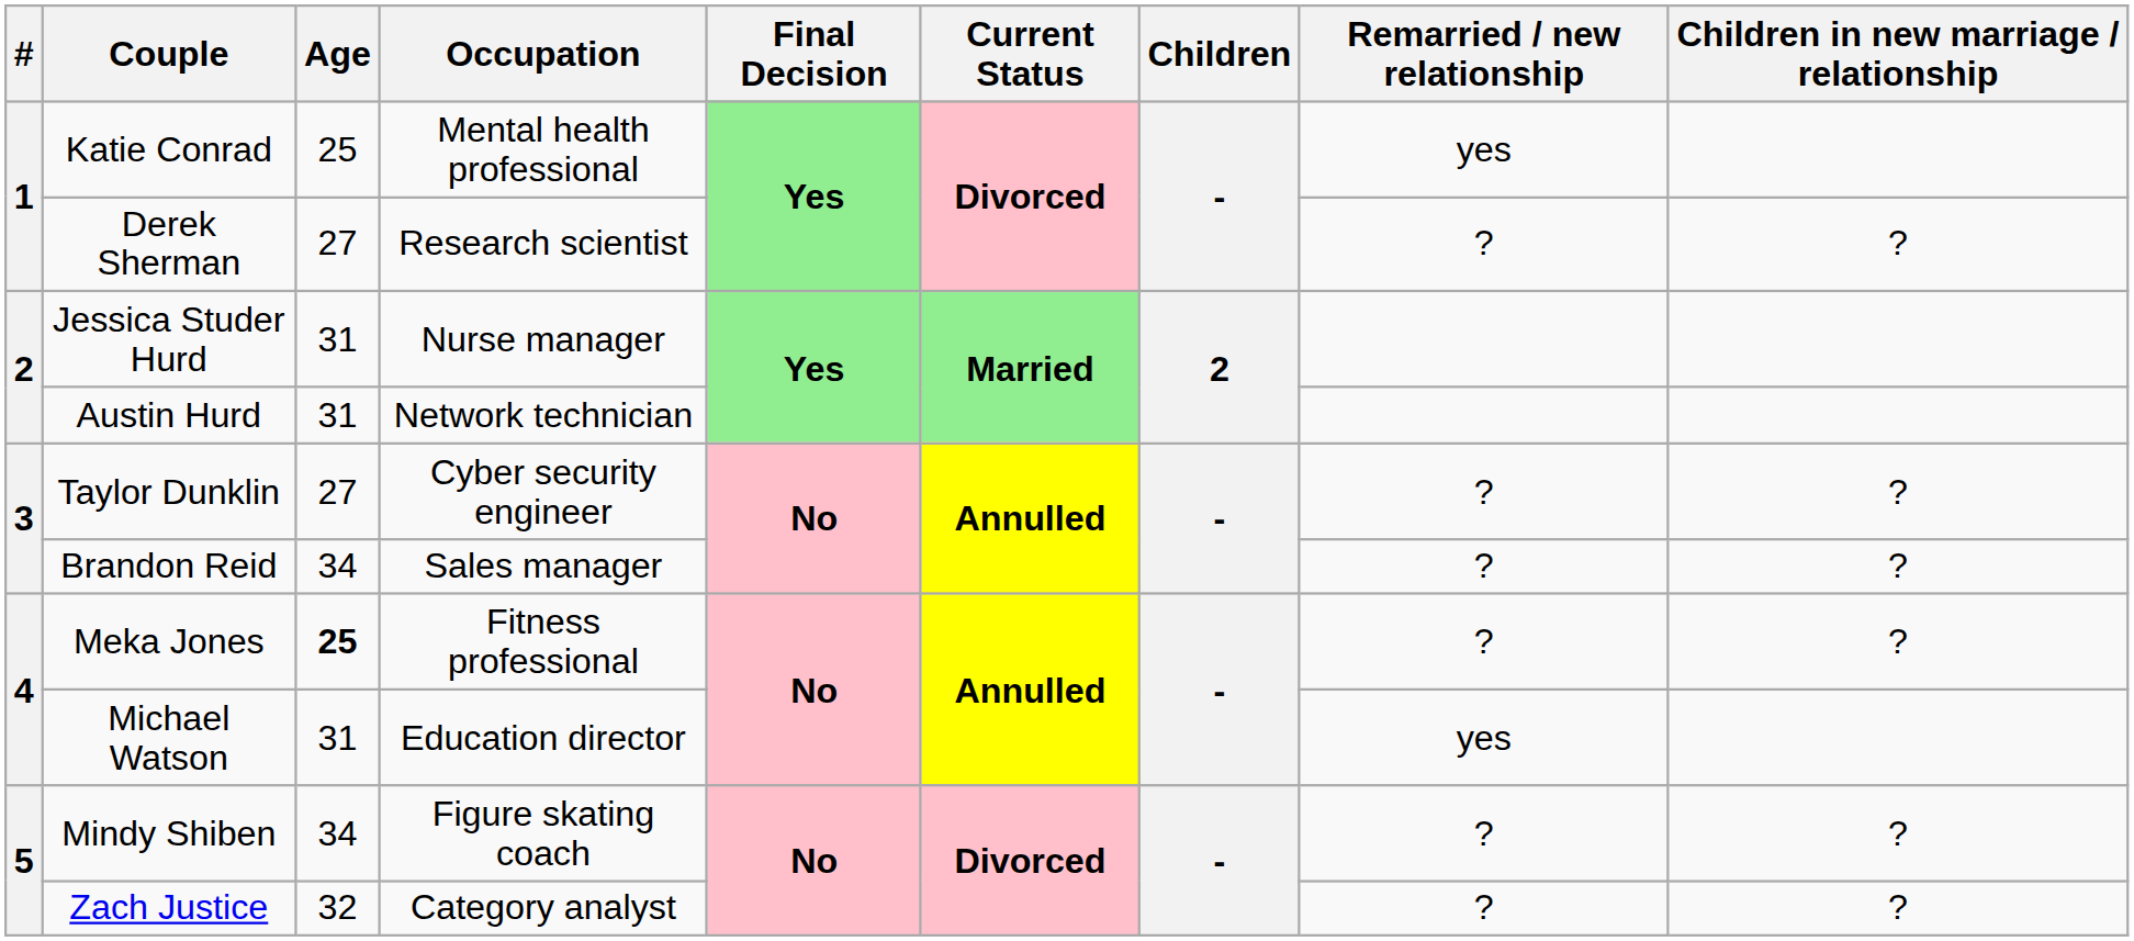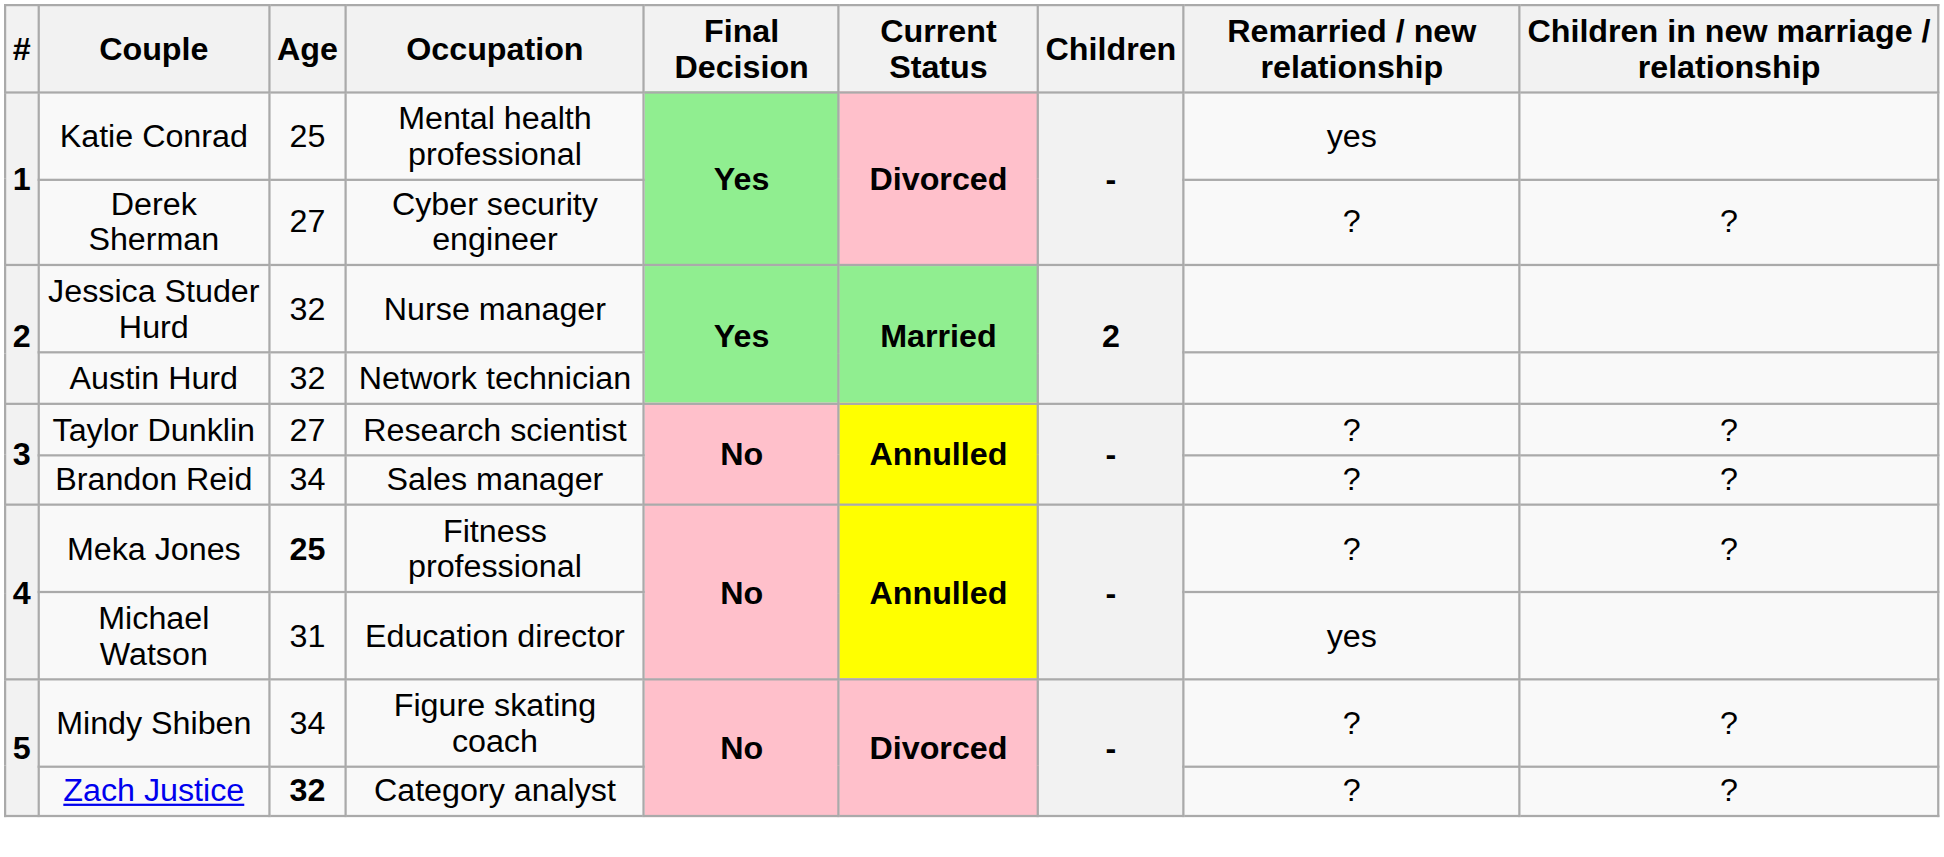Derek Sherman | Occupation: Research scientist -> Cyber security engineer
Jessica Studer Hurd | Age: 31 -> 32
Austin Hurd | Age: 31 -> 32
Taylor Dunklin | Occupation: Cyber security engineer -> Research scientist
Zach Justice | Age: normal -> bold
